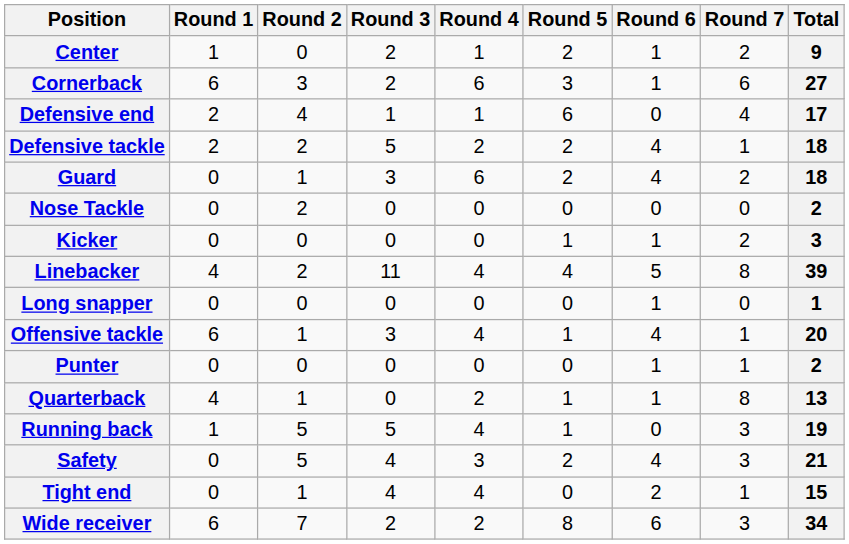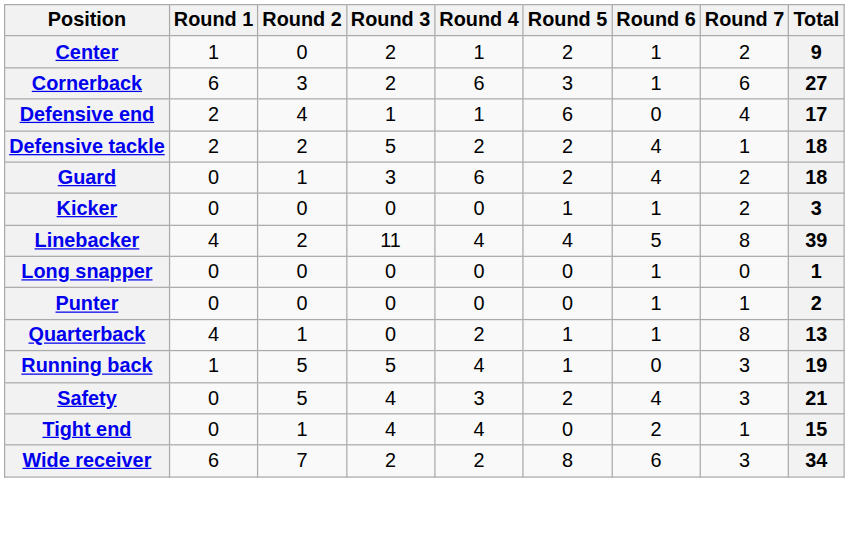- row: Nose Tackle | 0 | 2 | 0 | 0 | 0 | 0 | 0 | 2
- row: Offensive tackle | 6 | 1 | 3 | 4 | 1 | 4 | 1 | 20
